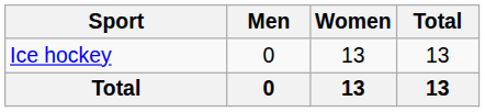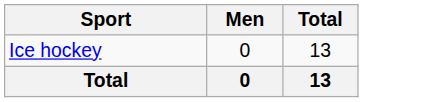- column: Women | 13 | 13
